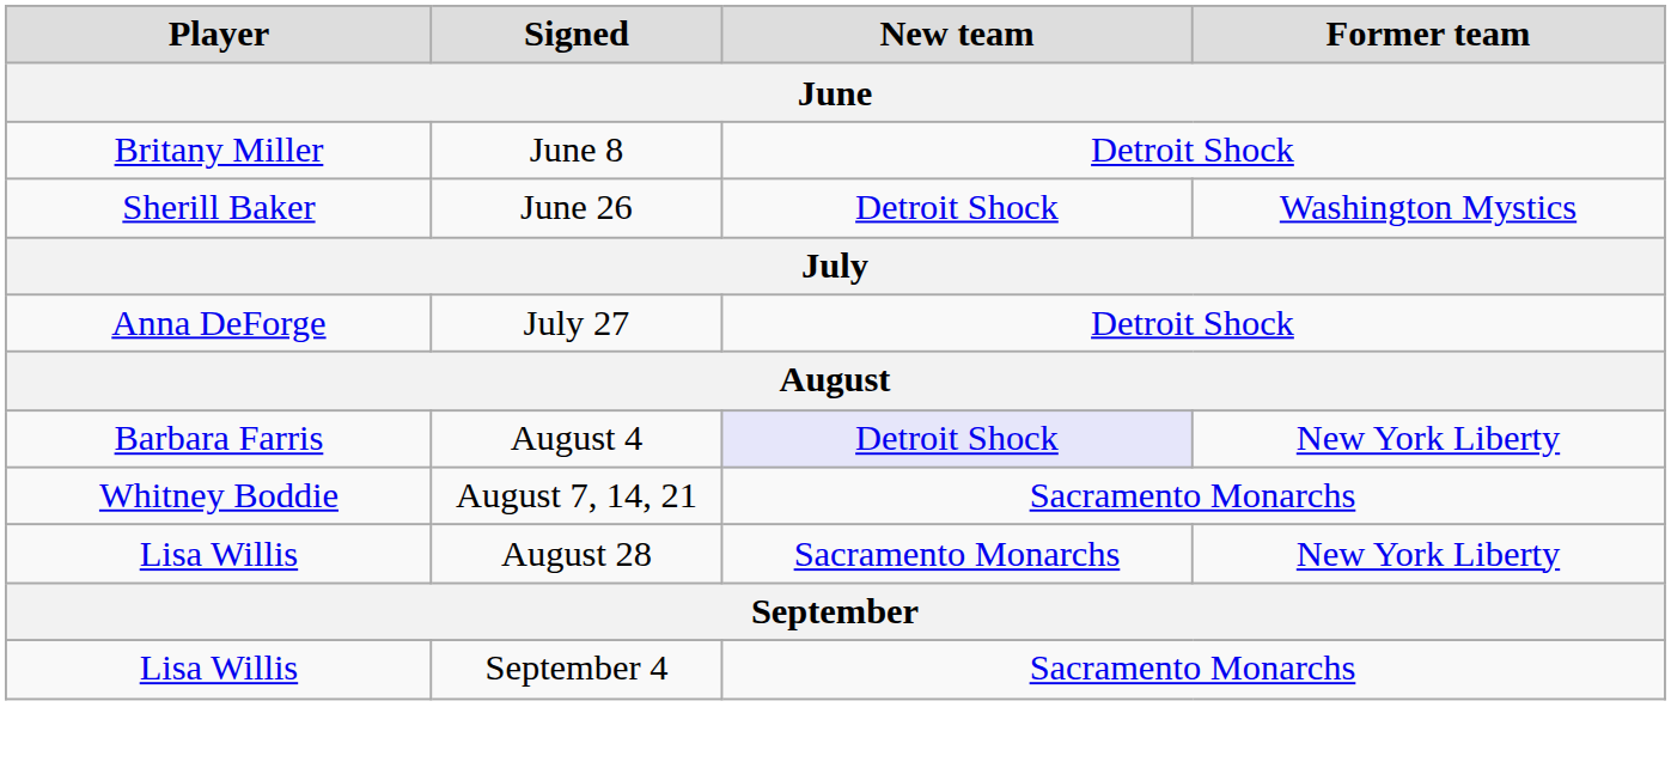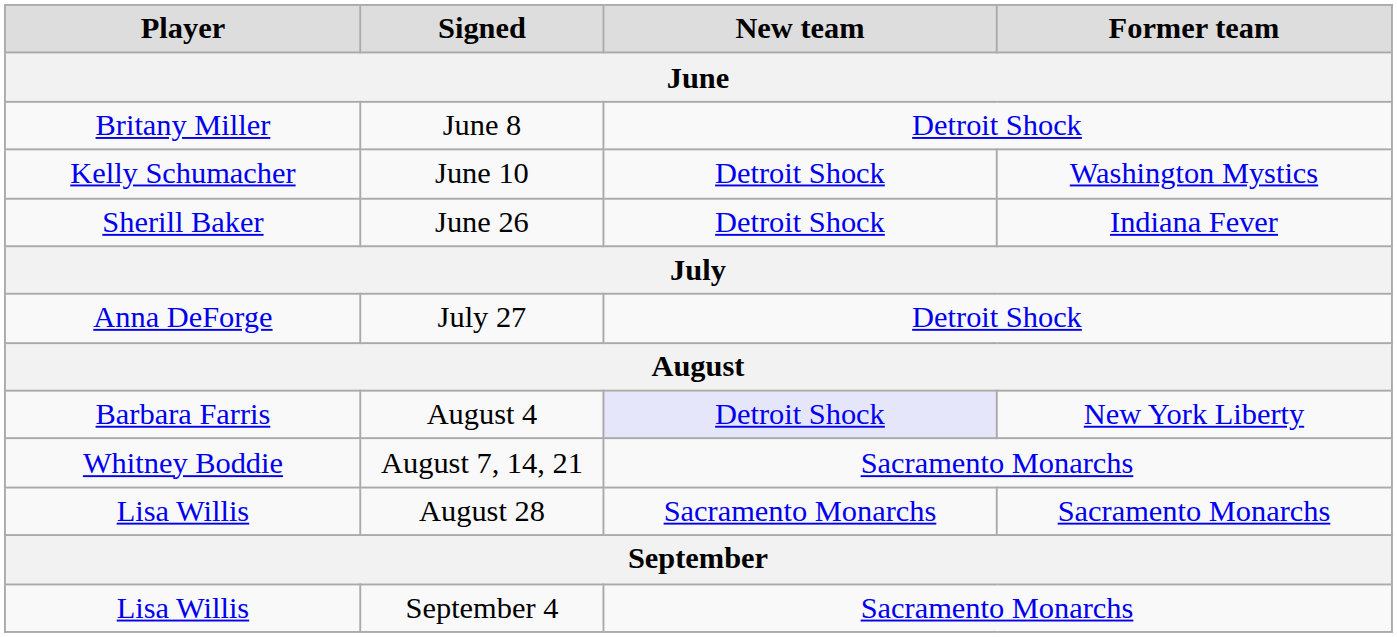+ row: Kelly Schumacher | June 10 | Detroit Shock | Washington Mystics
June 26 | Former team: Washington Mystics -> Indiana Fever
August 28 | Former team: New York Liberty -> Sacramento Monarchs
